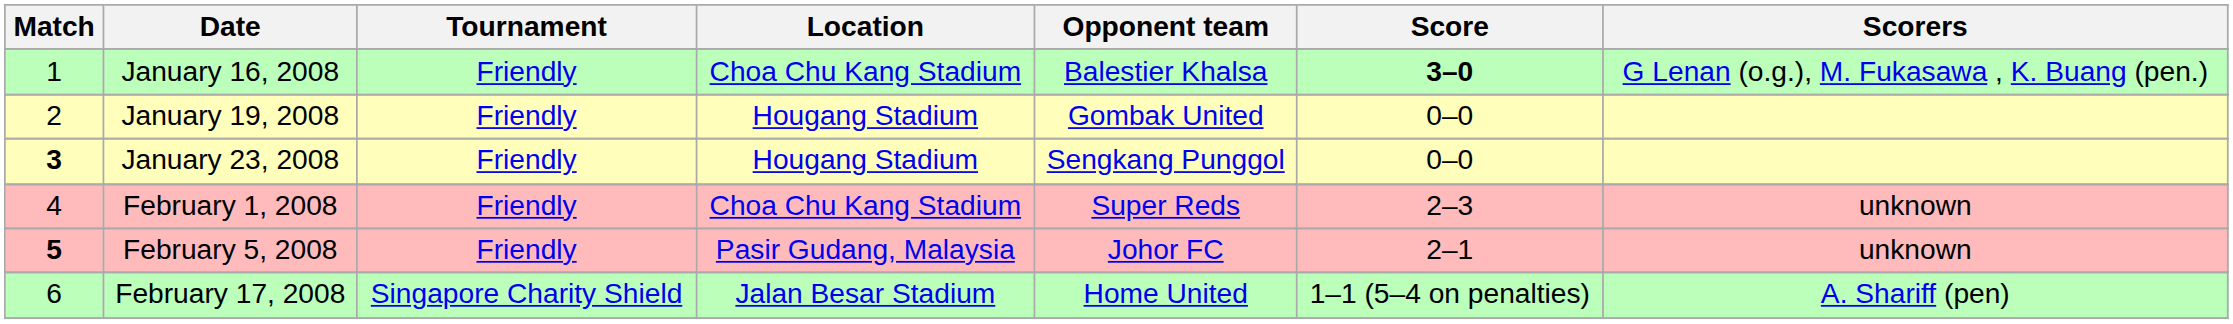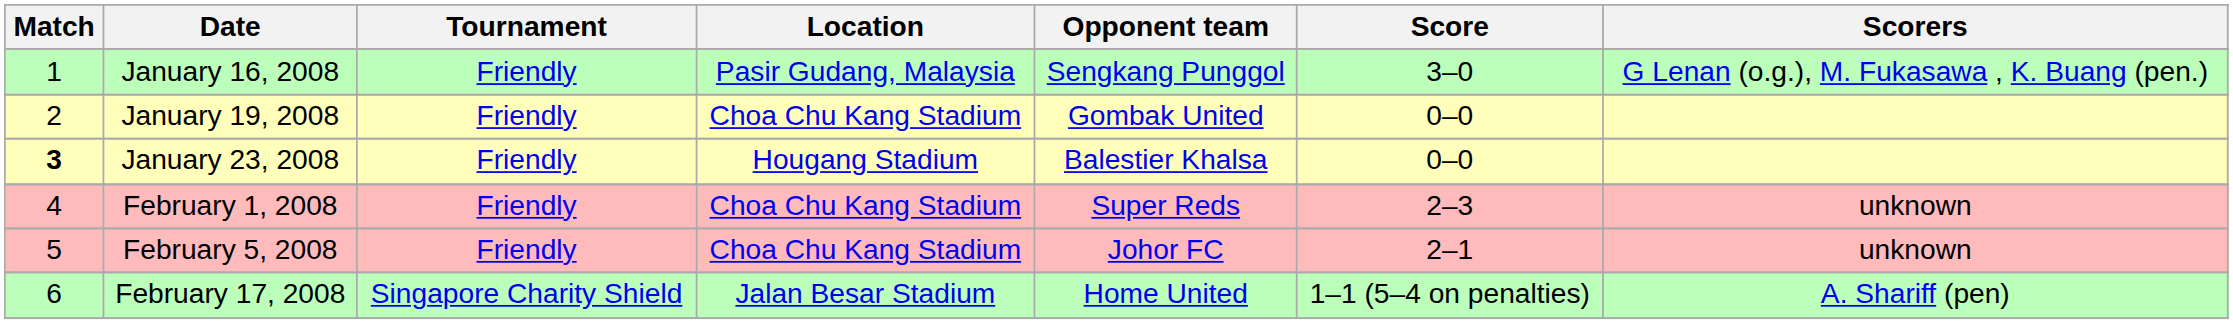January 16, 2008 | Location: Choa Chu Kang Stadium -> Pasir Gudang, Malaysia
January 16, 2008 | Opponent team: Balestier Khalsa -> Sengkang Punggol
January 16, 2008 | Score: bold -> normal
January 19, 2008 | Location: Hougang Stadium -> Choa Chu Kang Stadium
January 23, 2008 | Opponent team: Sengkang Punggol -> Balestier Khalsa
February 5, 2008 | Match: bold -> normal
February 5, 2008 | Location: Pasir Gudang, Malaysia -> Choa Chu Kang Stadium
